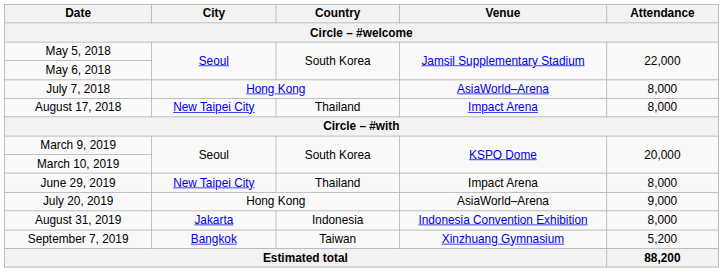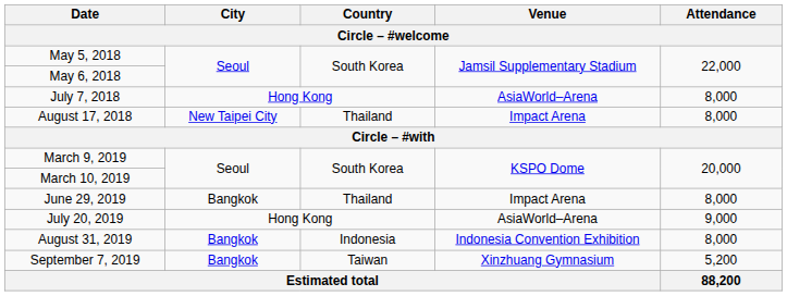June 29, 2019 | City: New Taipei City -> Bangkok
August 31, 2019 | City: Jakarta -> Bangkok
